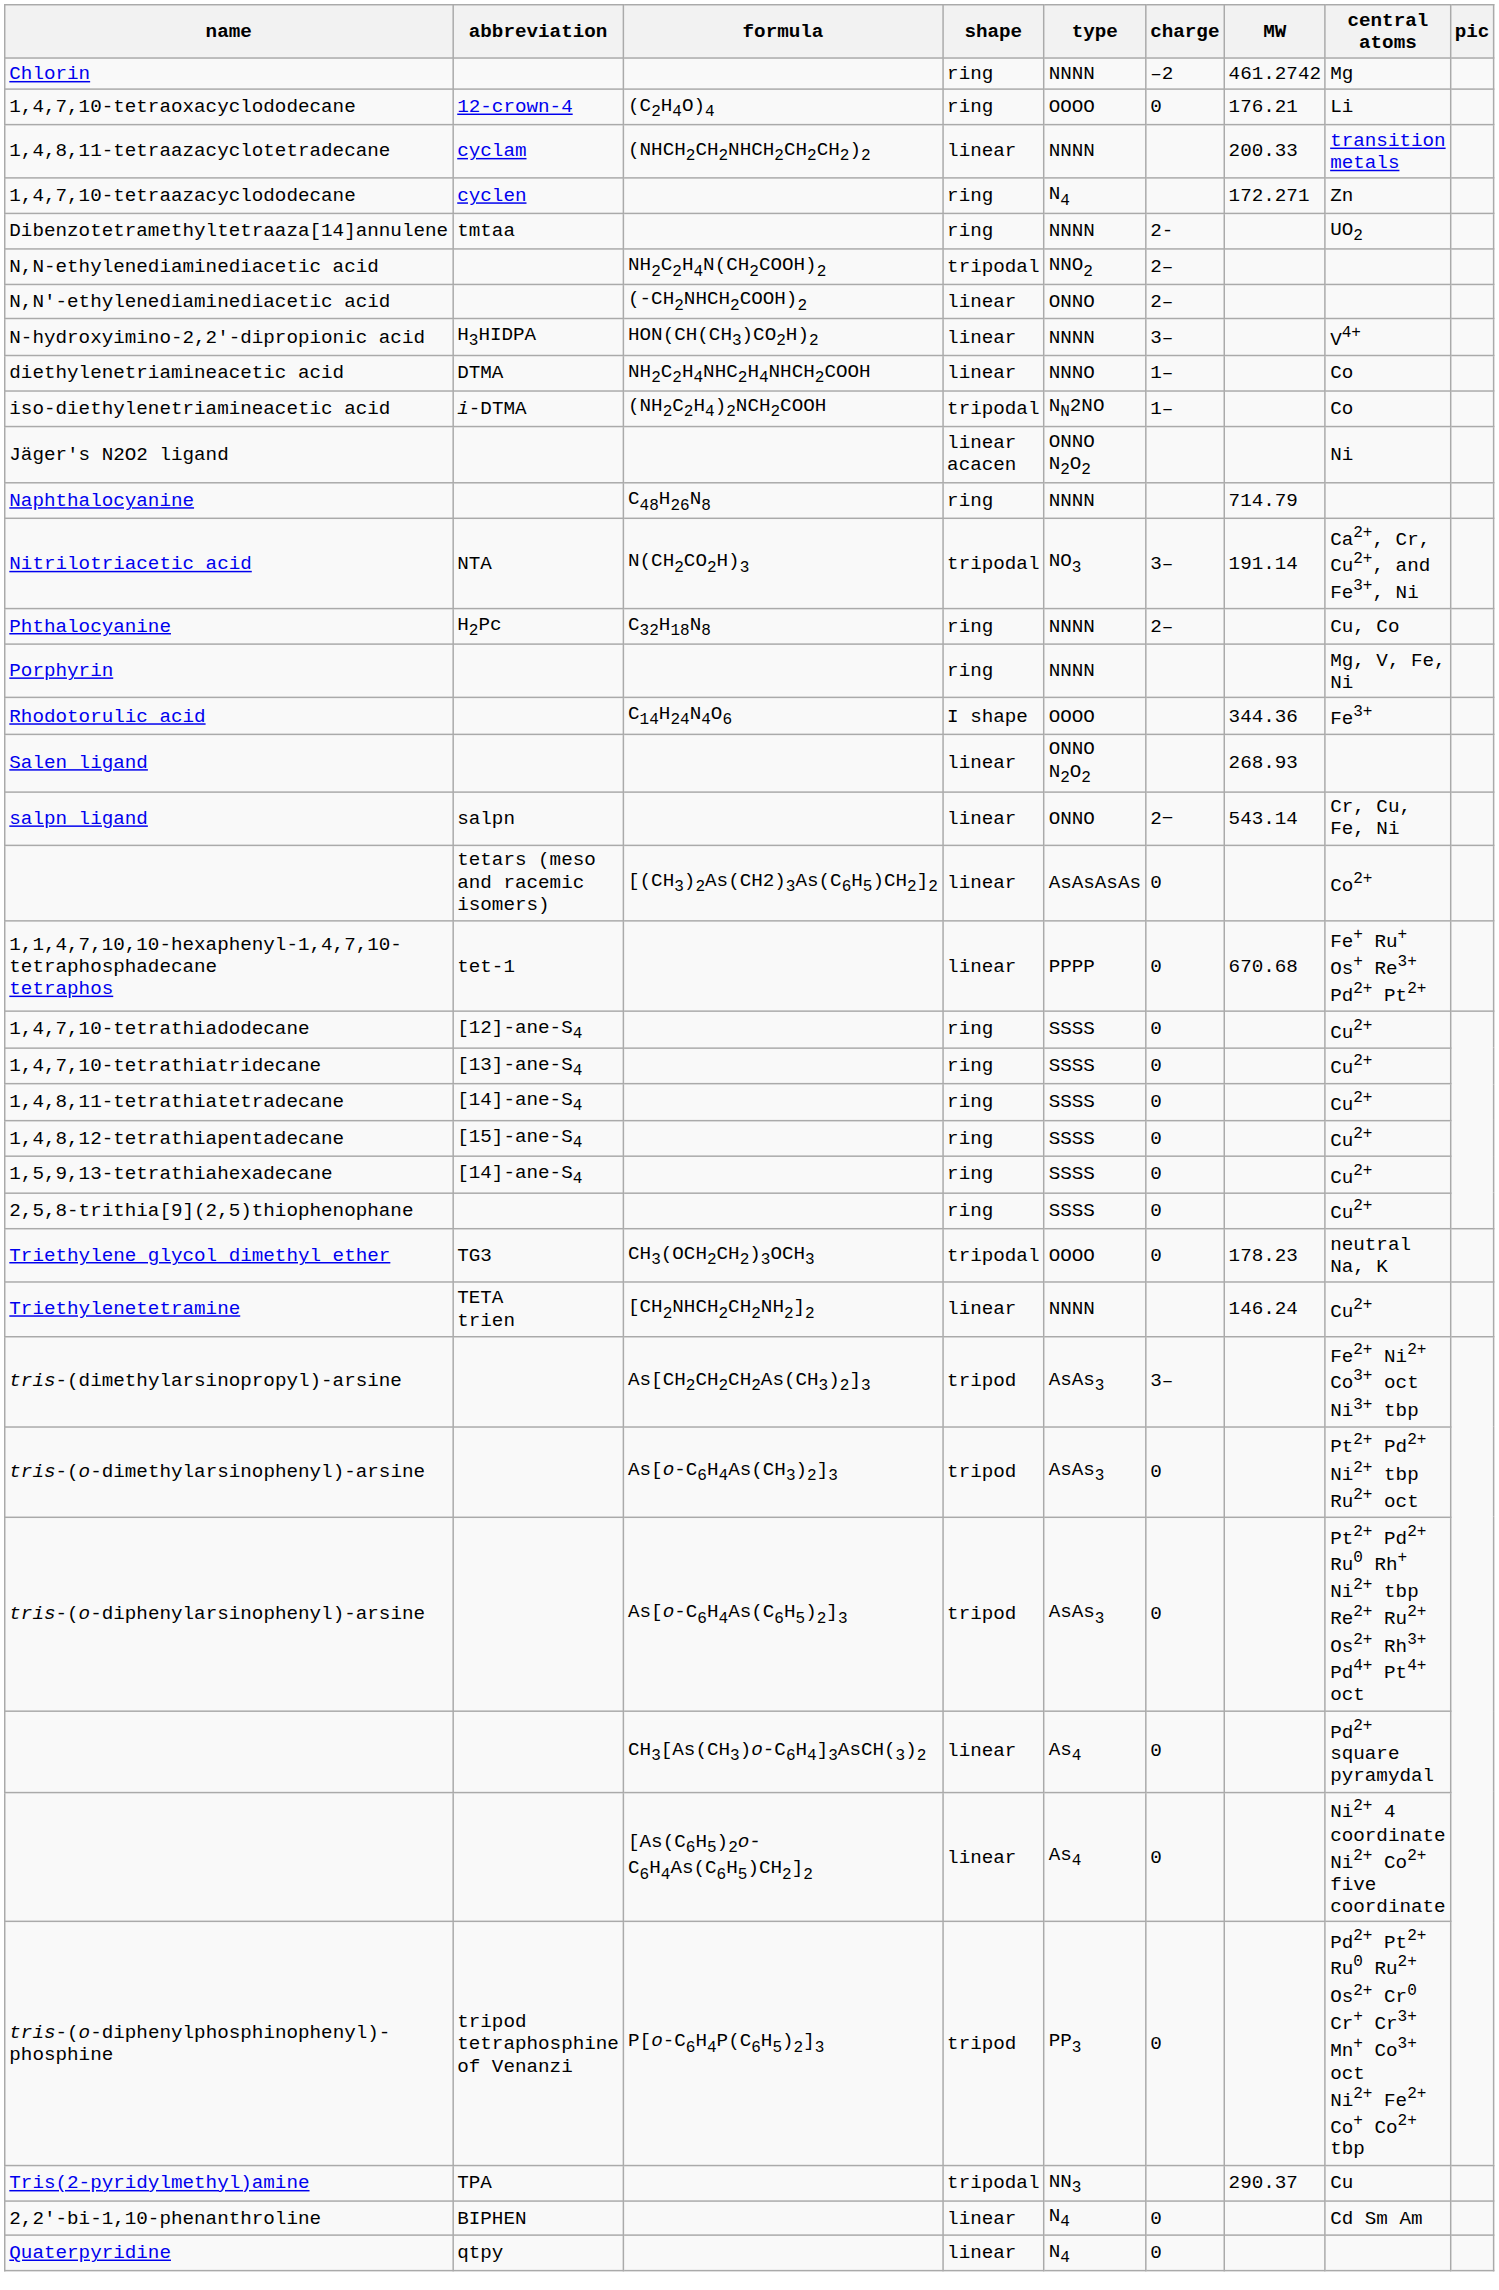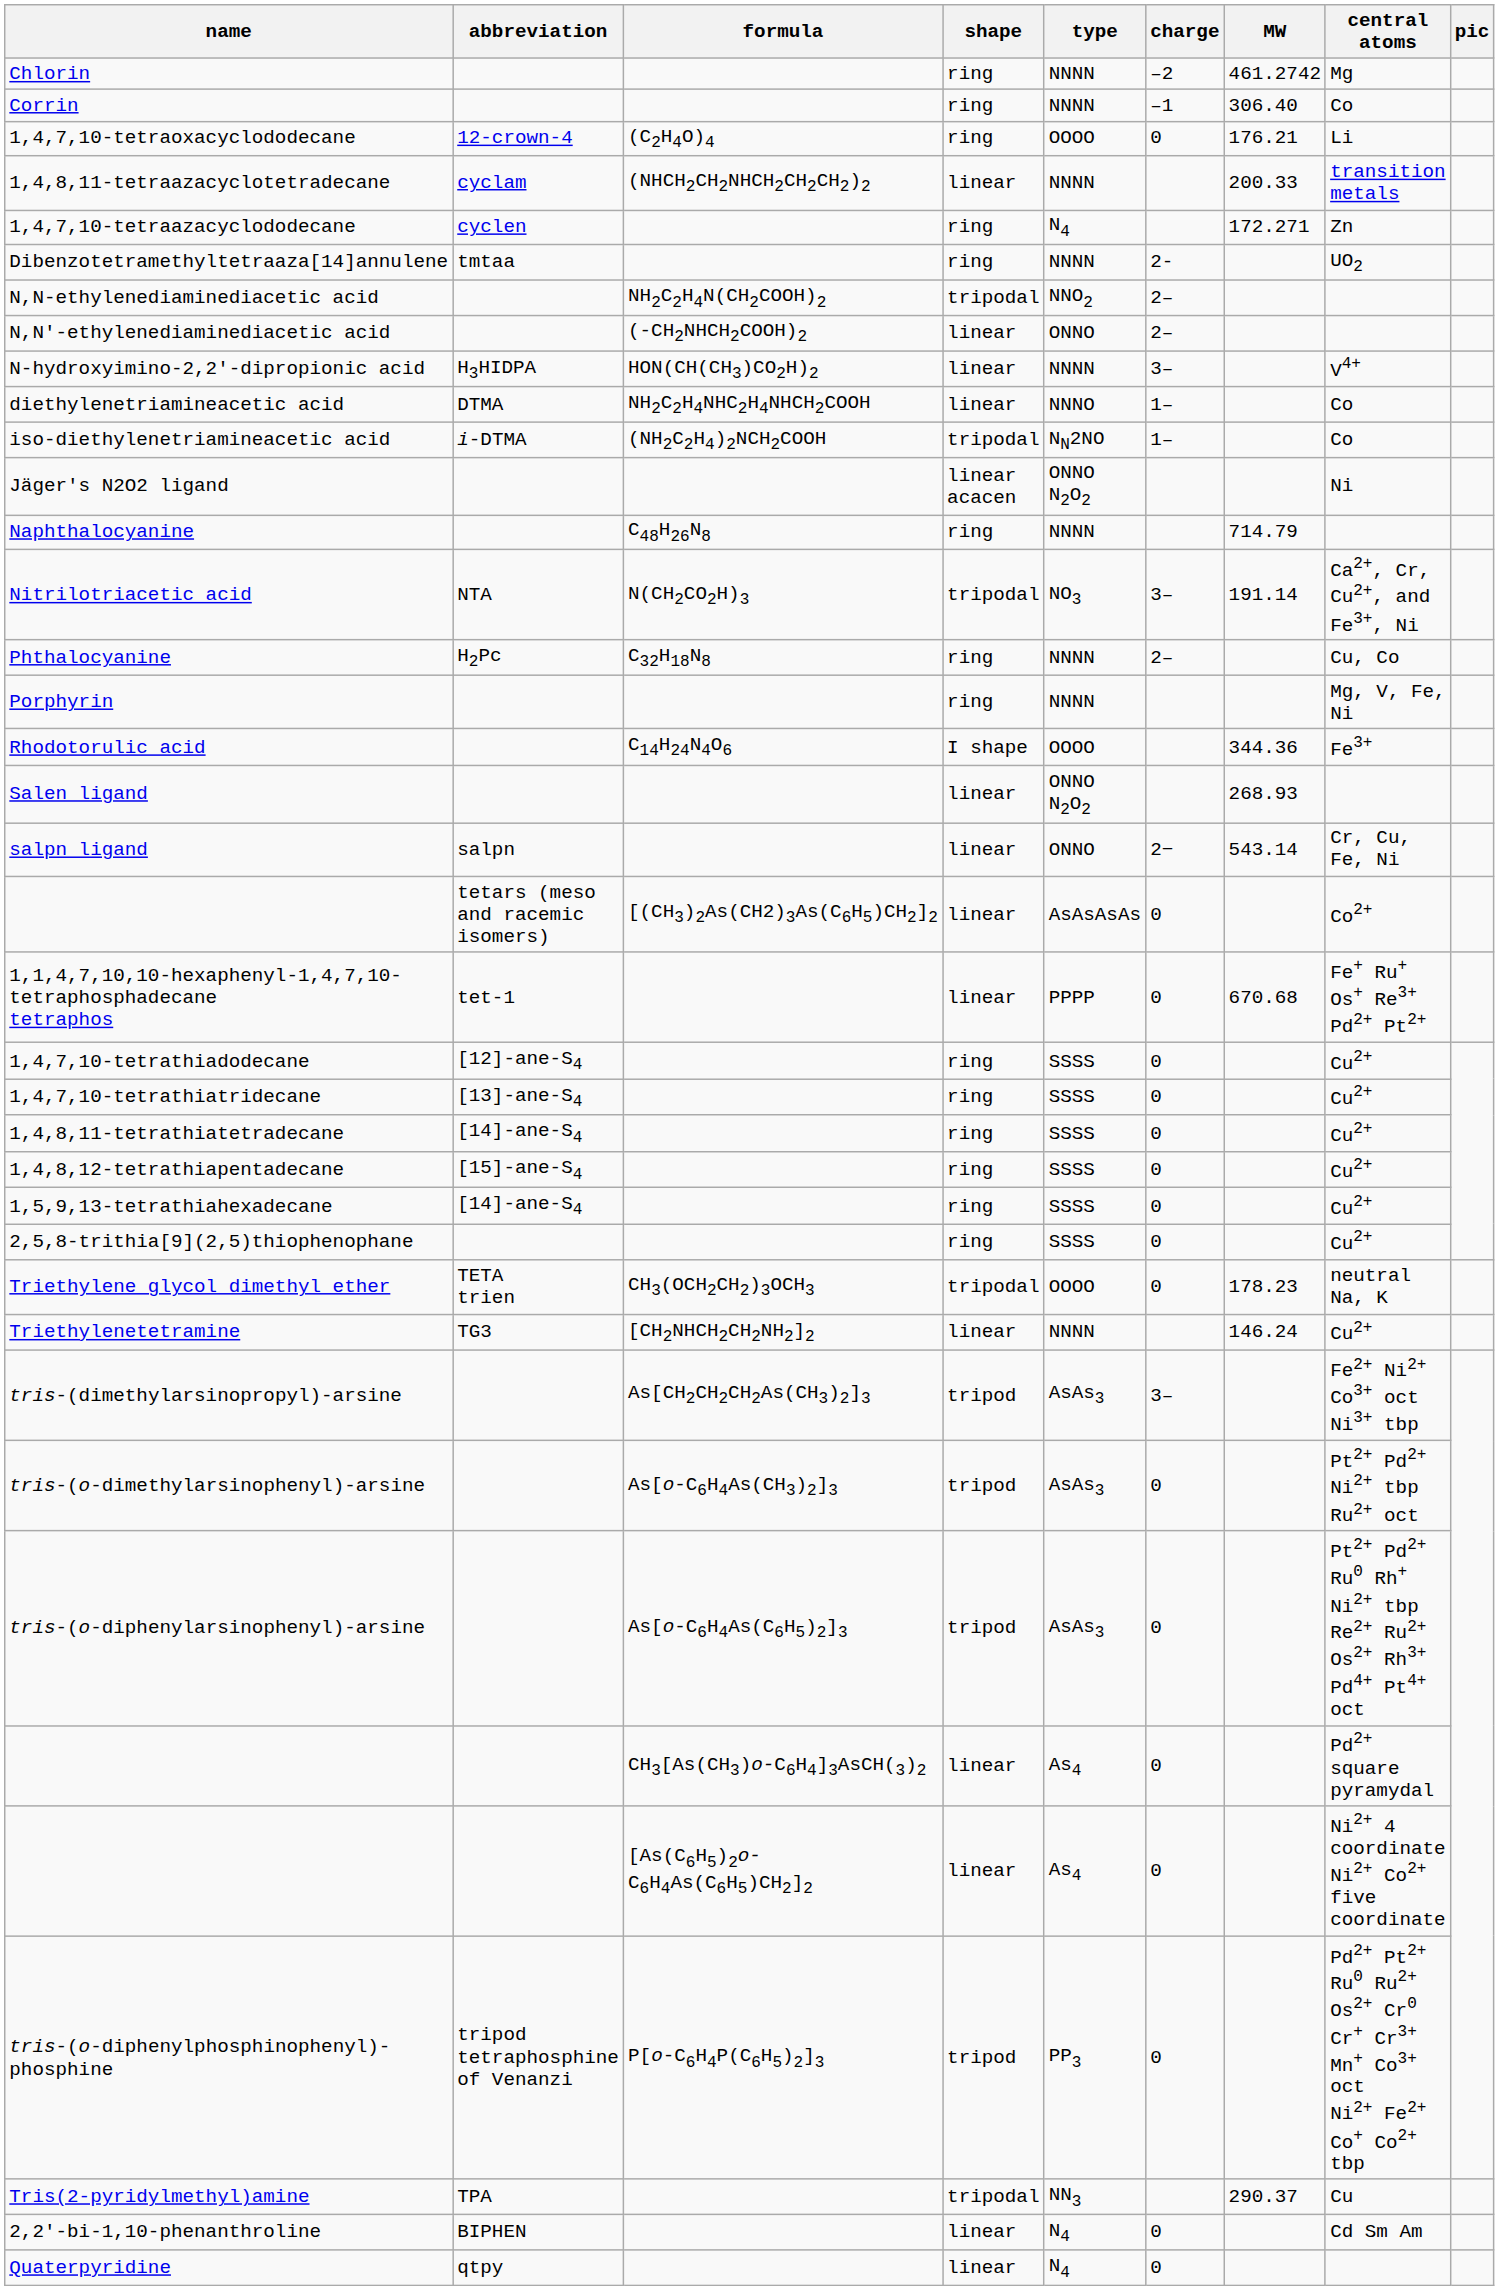+ row: Corrin | ring | NNNN | –1 | 306.40 | Co
Triethylene glycol dimethyl ether | abbreviation: TG3 -> TETA trien
Triethylenetetramine | abbreviation: TETA trien -> TG3
